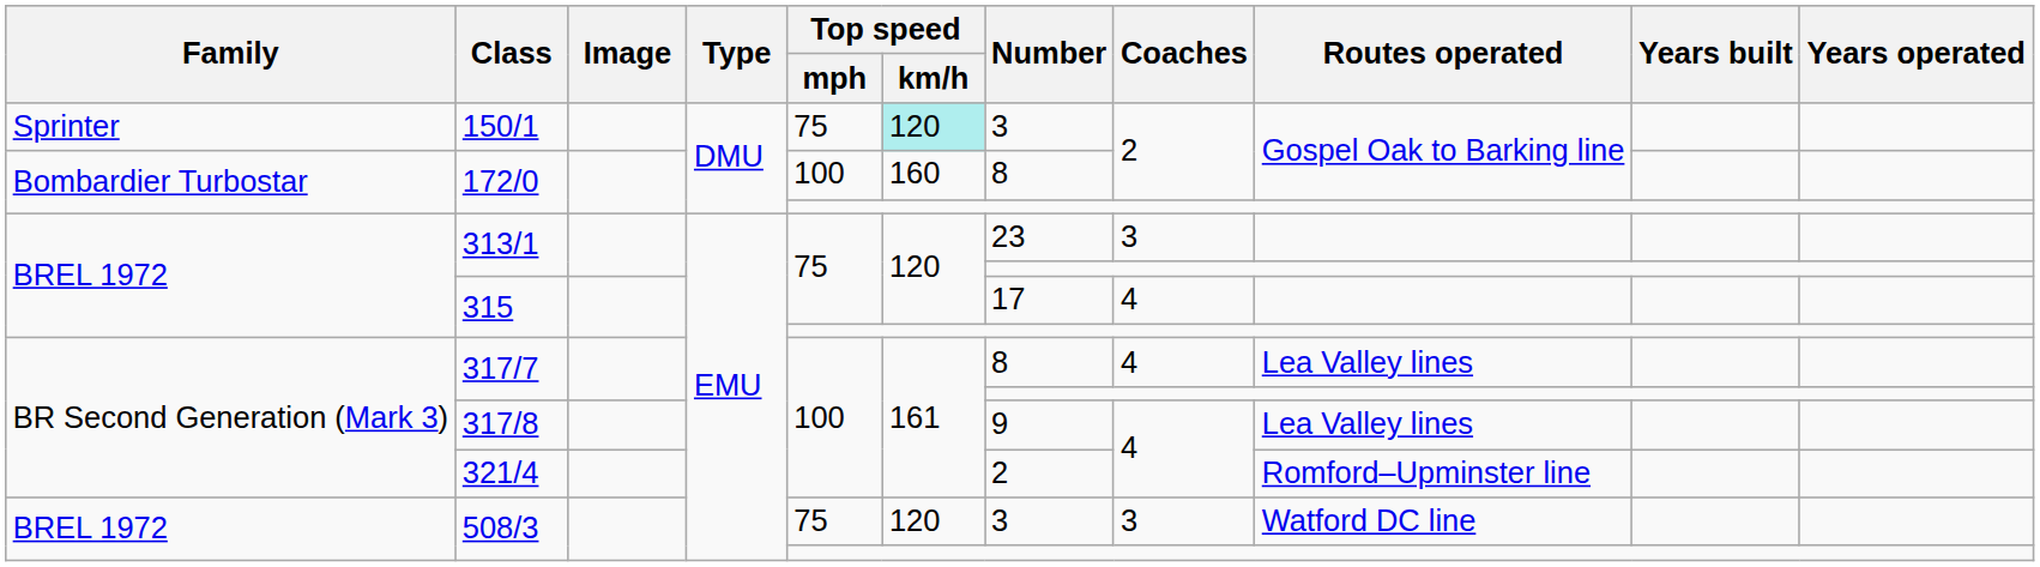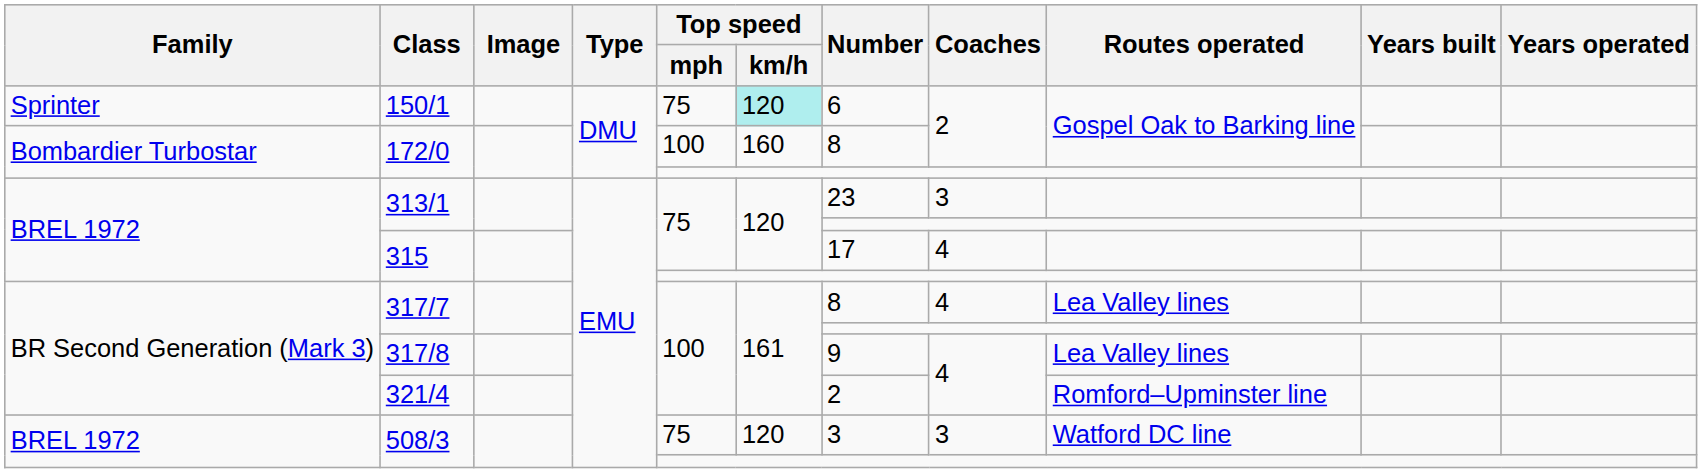150/1 | Number: 3 -> 6
